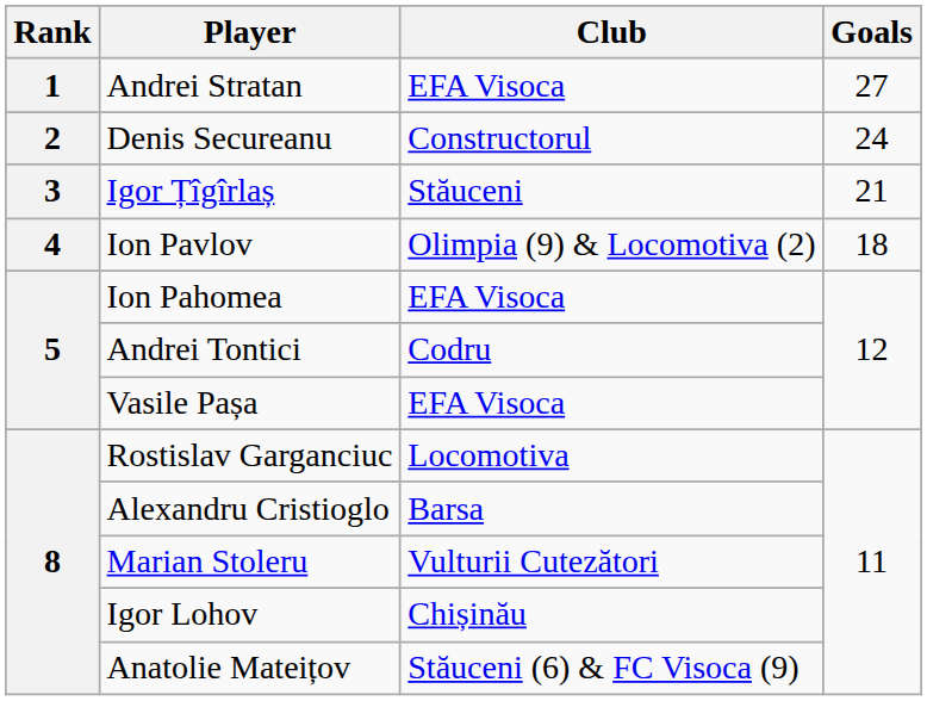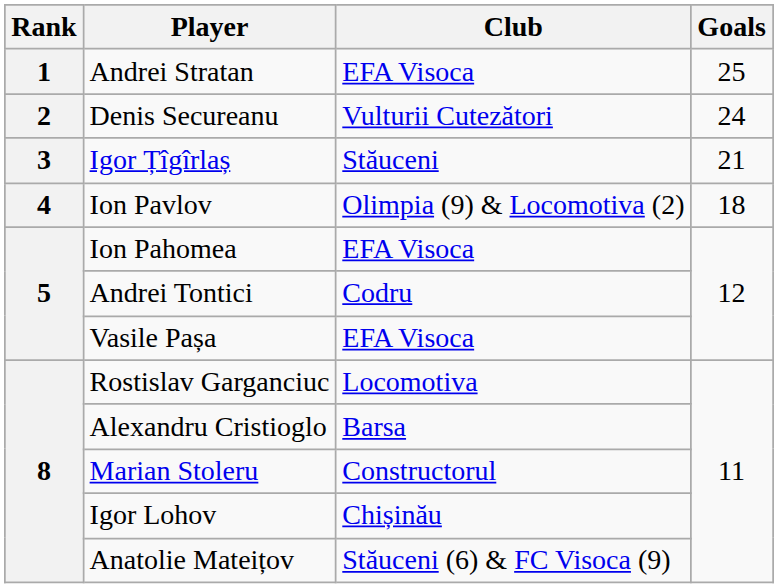Andrei Stratan | Goals: 27 -> 25
Denis Secureanu | Club: Constructorul -> Vulturii Cutezători
Marian Stoleru | Club: Vulturii Cutezători -> Constructorul
